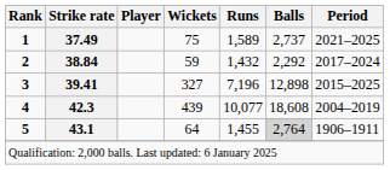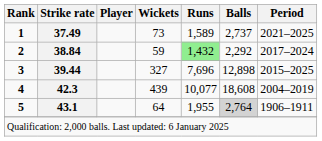1 | Wickets: 75 -> 73
2 | Runs: no background -> lightgreen background
3 | Strike rate: 39.41 -> 39.44
3 | Runs: 7,196 -> 7,696
5 | Runs: 1,455 -> 1,955
